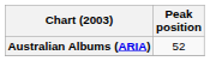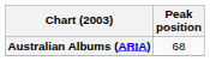Australian Albums (ARIA) | Peak position: 52 -> 68
